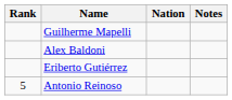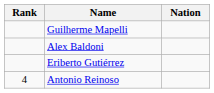- column: Notes
Antonio Reinoso | Rank: 5 -> 4
